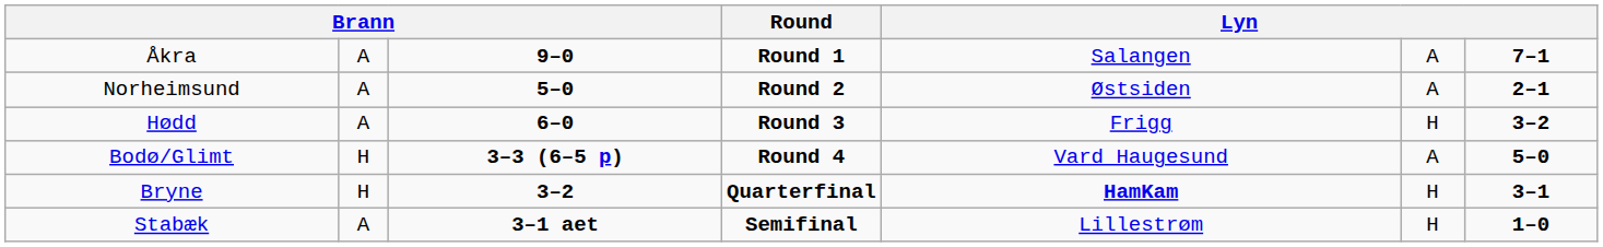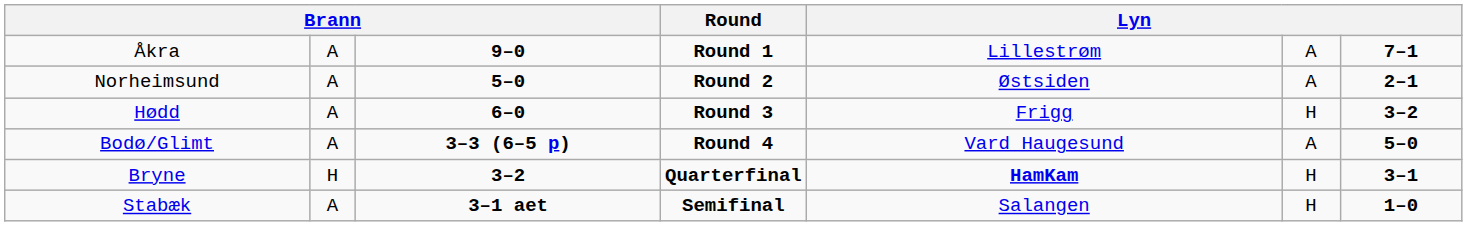Åkra | column 5: Salangen -> Lillestrøm
Bodø/Glimt | column 2: H -> A
Stabæk | column 5: Lillestrøm -> Salangen
